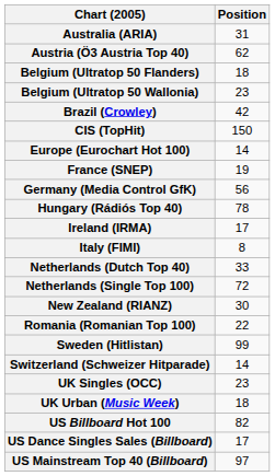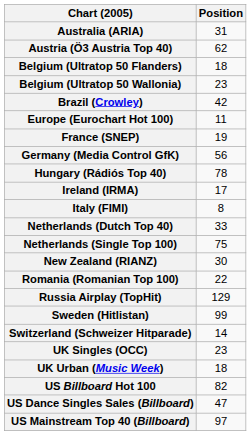- row: CIS (TopHit) | 150
Europe (Eurochart Hot 100) | Position: 14 -> 11
Netherlands (Single Top 100) | Position: 72 -> 75
+ row: Russia Airplay (TopHit) | 129
US Dance Singles Sales (Billboard) | Position: 17 -> 47
